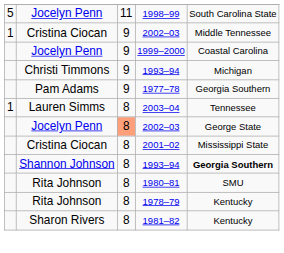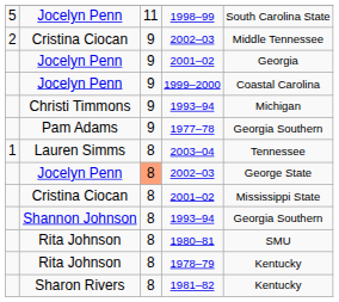Cristina Ciocan / 2002–03 | column 1: 1 -> 2
+ row: Jocelyn Penn | 9 | 2001–02 | Georgia
Shannon Johnson / 1993–94 | column 5: bold -> normal
